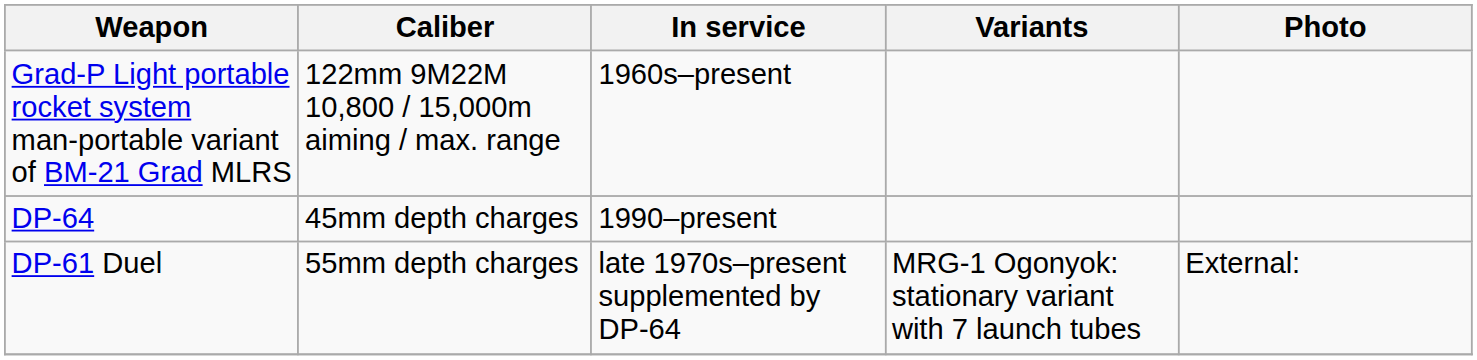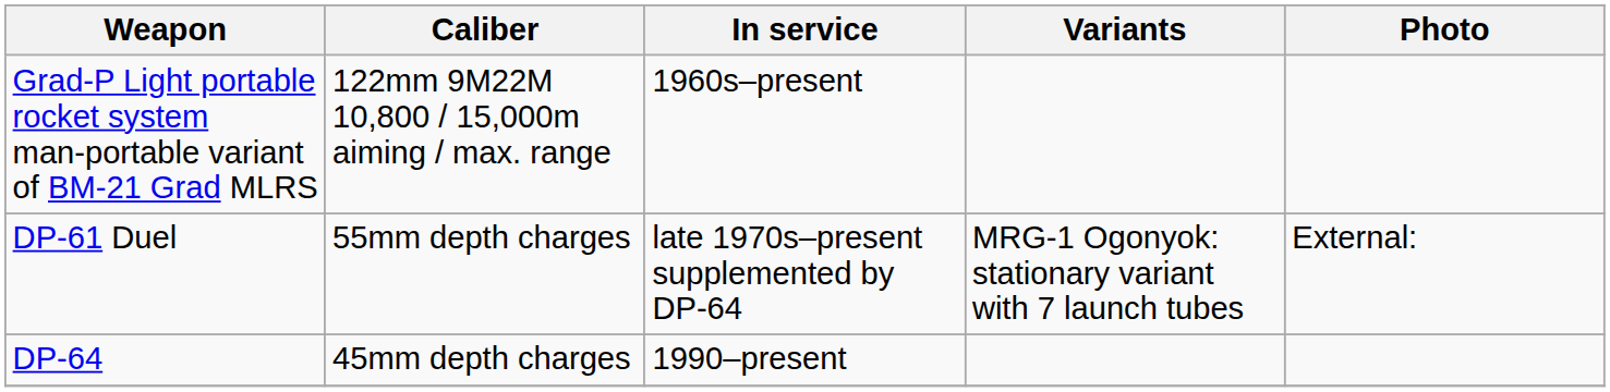rows swapped: DP-61 Duel <-> DP-64
